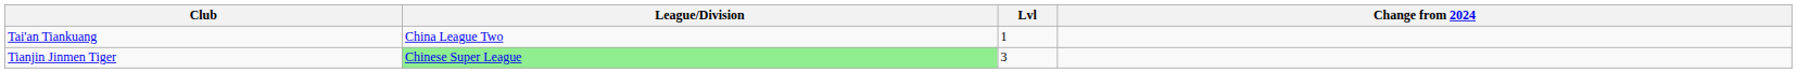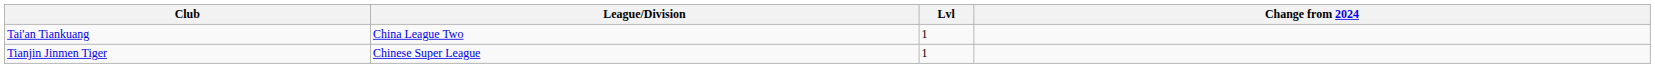Tianjin Jinmen Tiger | League/Division: lightgreen background -> no background
Tianjin Jinmen Tiger | Lvl: 3 -> 1
